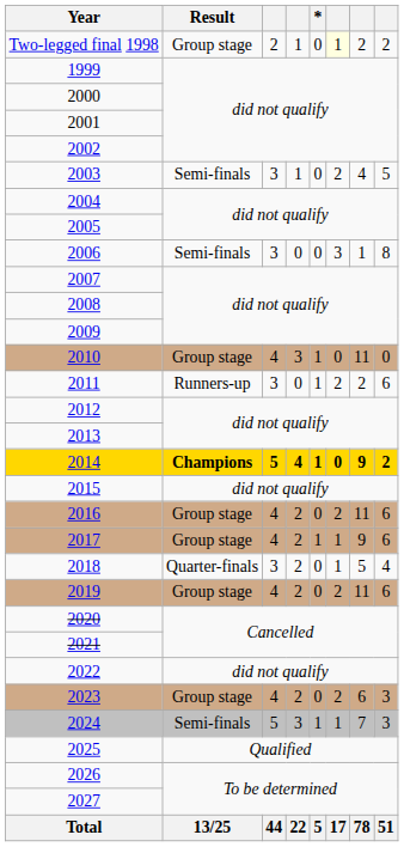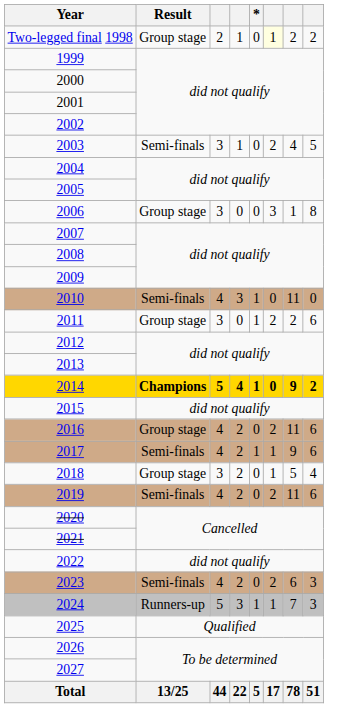2006 | Result: Semi-finals -> Group stage
2010 | Result: Group stage -> Semi-finals
2011 | Result: Runners-up -> Group stage
2017 | Result: Group stage -> Semi-finals
2018 | Result: Quarter-finals -> Group stage
2019 | Result: Group stage -> Semi-finals
2023 | Result: Group stage -> Semi-finals
2024 | Result: Semi-finals -> Runners-up
